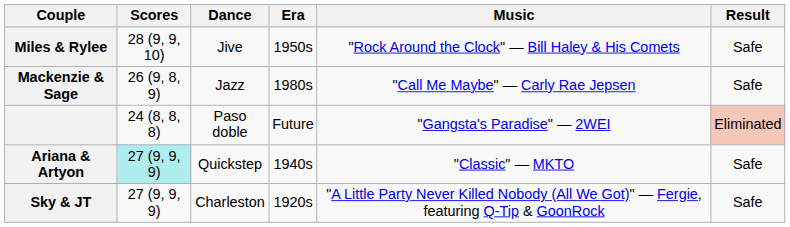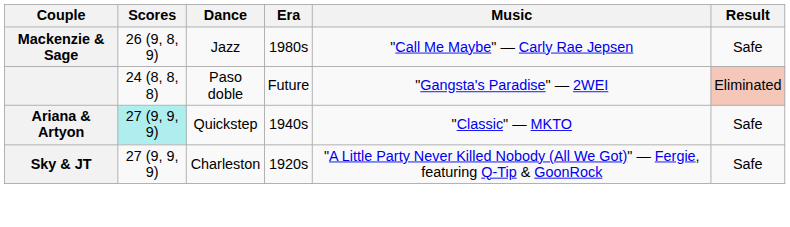- row: Miles & Rylee | 28 (9, 9, 10) | Jive | 1950s | "Rock Around the Clock" — Bill Haley & His Comets | Safe
